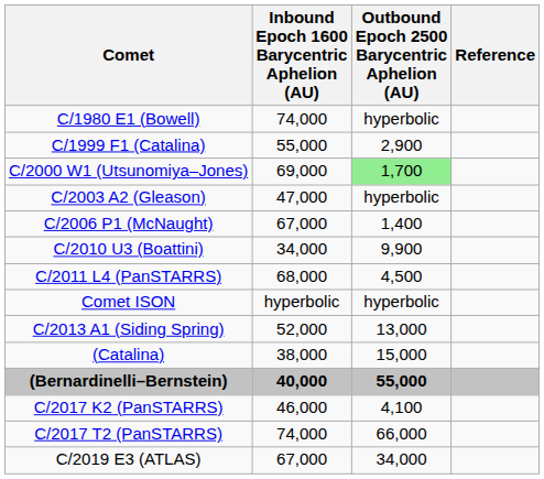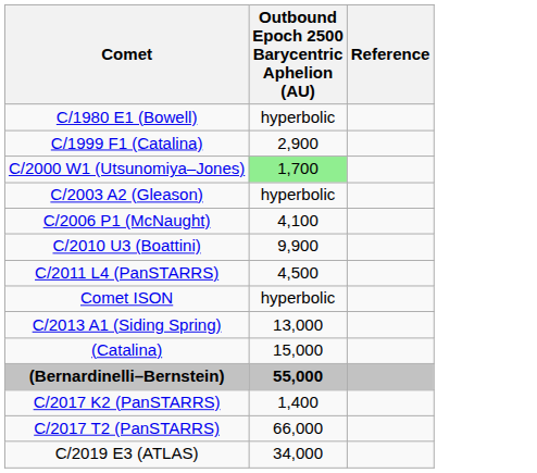- column: Inbound Epoch 1600 Barycentric Aphelion (AU) | 74,000 | 55,000 | 69,000 | 47,000 | 67,000 | 34,000 | 68,000 | hyperbolic | 52,000 | 38,000 | 40,000 | 46,000 | 74,000 | 67,000
C/2006 P1 (McNaught) | Outbound Epoch 2500 Barycentric Aphelion (AU): 1,400 -> 4,100
C/2017 K2 (PanSTARRS) | Outbound Epoch 2500 Barycentric Aphelion (AU): 4,100 -> 1,400
